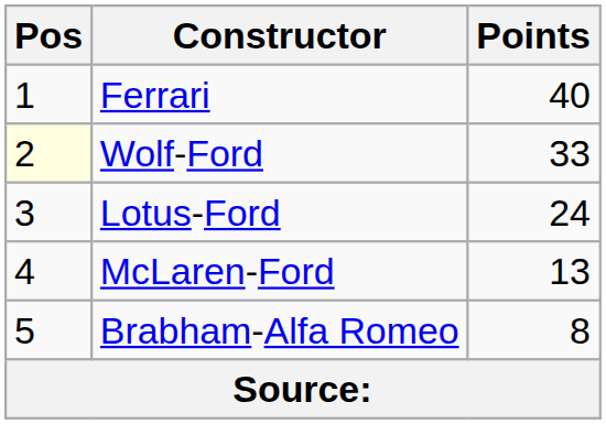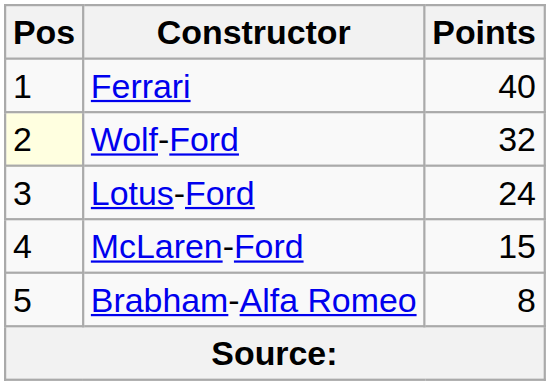Wolf-Ford | Points: 33 -> 32
McLaren-Ford | Points: 13 -> 15
